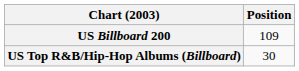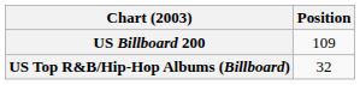US Top R&B/Hip-Hop Albums (Billboard) | Position: 30 -> 32
